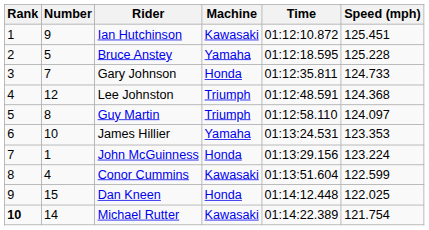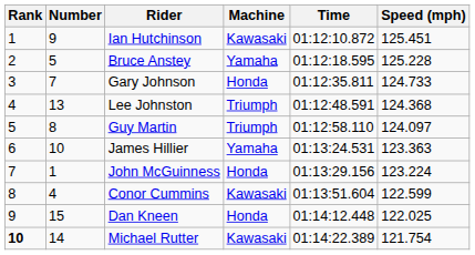Lee Johnston | Number: 12 -> 13
James Hillier | Speed (mph): 123.353 -> 123.363
